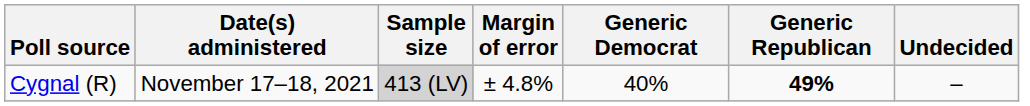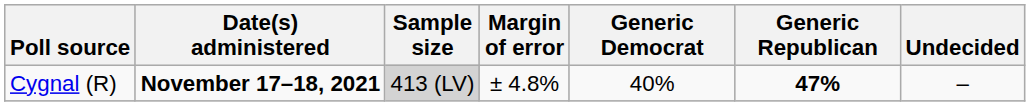Cygnal (R) | Date(s) administered: normal -> bold
Cygnal (R) | Generic Republican: 49% -> 47%
